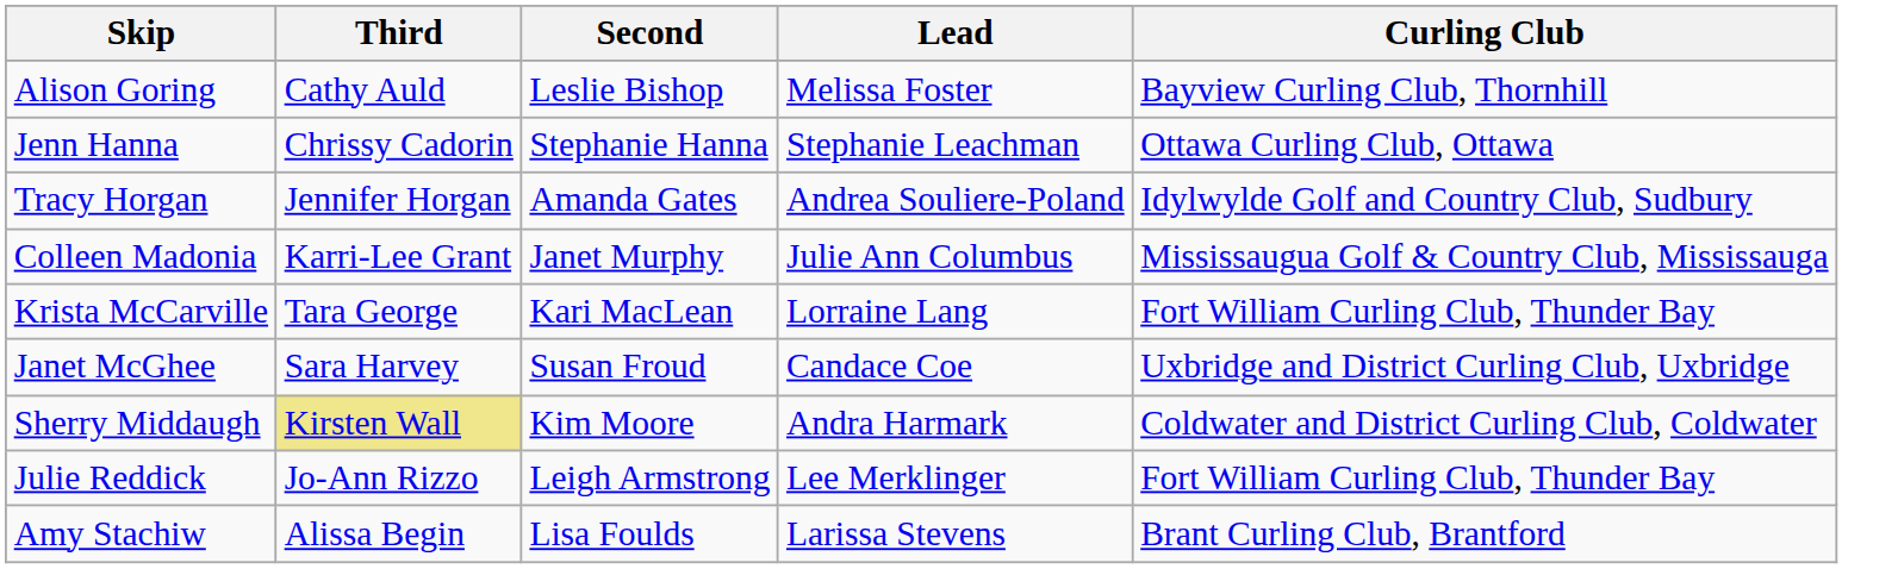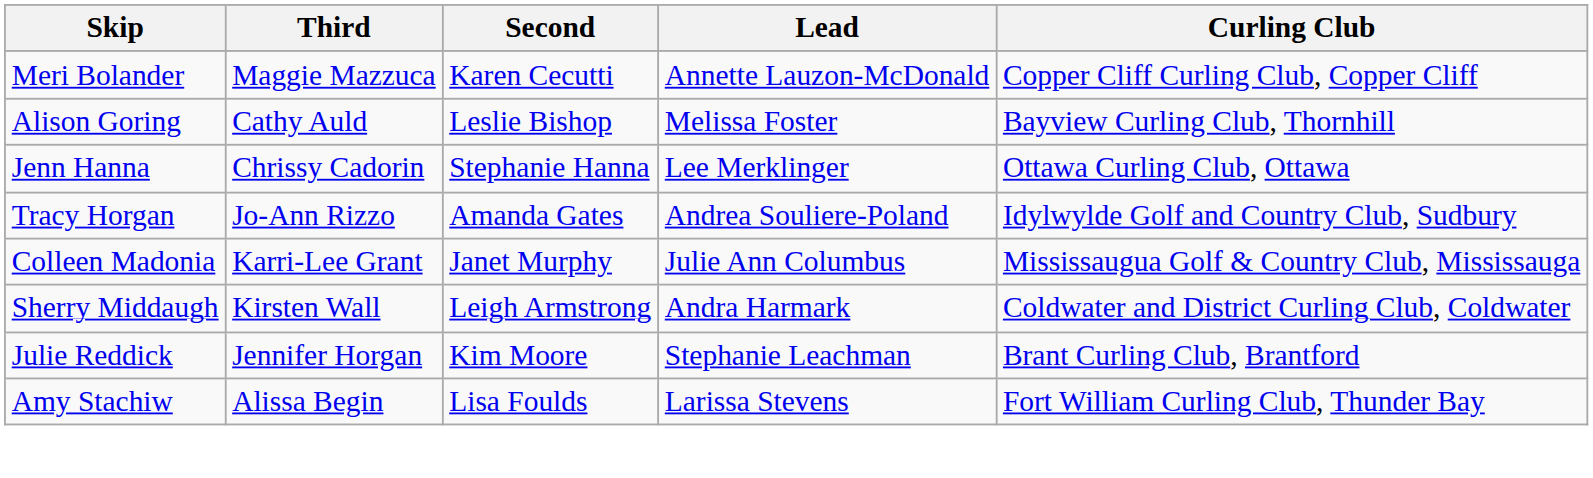+ row: Meri Bolander | Maggie Mazzuca | Karen Cecutti | Annette Lauzon-McDonald | Copper Cliff Curling Club, Copper Cliff
Jenn Hanna | Lead: Stephanie Leachman -> Lee Merklinger
Tracy Horgan | Third: Jennifer Horgan -> Jo-Ann Rizzo
- row: Krista McCarville | Tara George | Kari MacLean | Lorraine Lang | Fort William Curling Club, Thunder Bay
- row: Janet McGhee | Sara Harvey | Susan Froud | Candace Coe | Uxbridge and District Curling Club, Uxbridge
Sherry Middaugh | Third: khaki background -> no background
Sherry Middaugh | Second: Kim Moore -> Leigh Armstrong
Julie Reddick | Third: Jo-Ann Rizzo -> Jennifer Horgan
Julie Reddick | Second: Leigh Armstrong -> Kim Moore
Julie Reddick | Lead: Lee Merklinger -> Stephanie Leachman
Julie Reddick | Curling Club: Fort William Curling Club, Thunder Bay -> Brant Curling Club, Brantford
Amy Stachiw | Curling Club: Brant Curling Club, Brantford -> Fort William Curling Club, Thunder Bay
